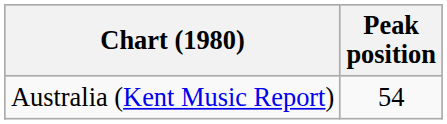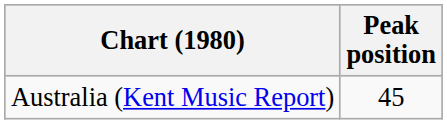Australia (Kent Music Report) | Peak position: 54 -> 45
